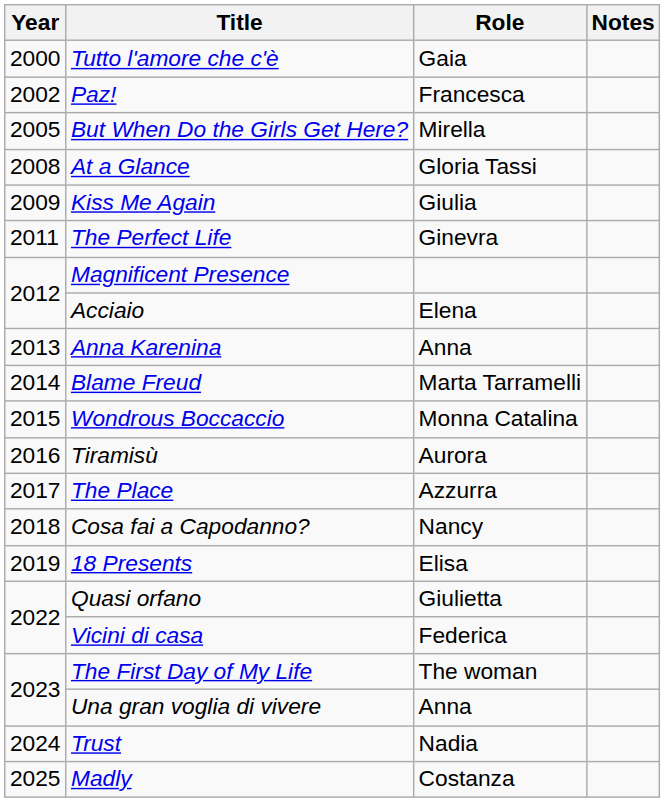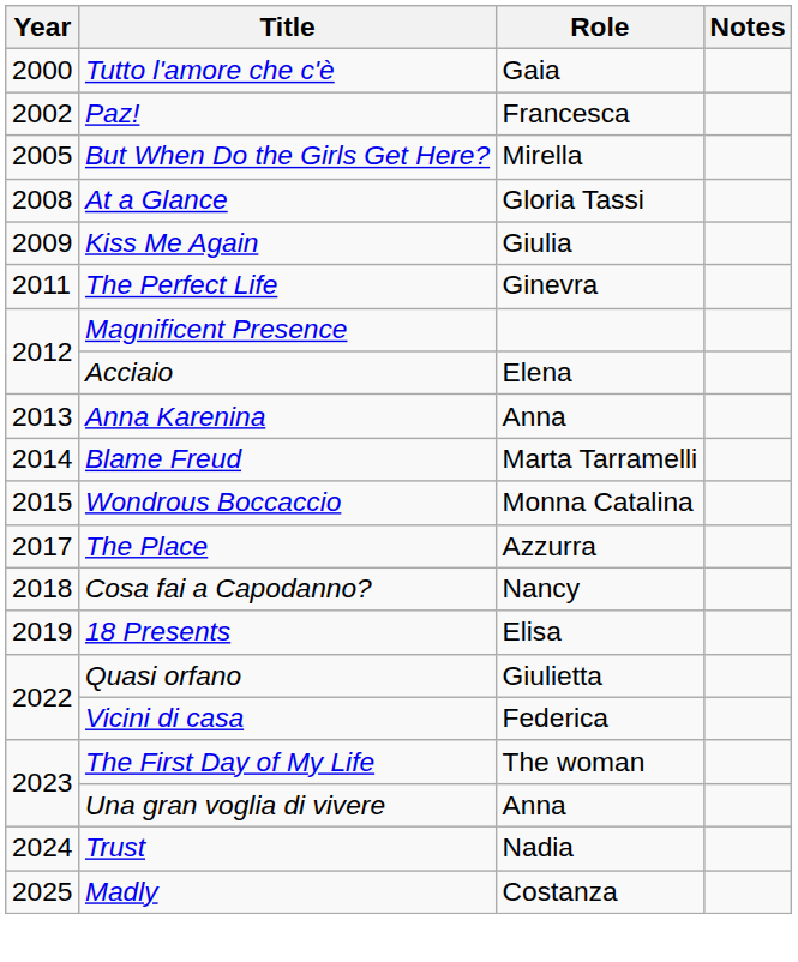- row: 2016 | Tiramisù | Aurora
